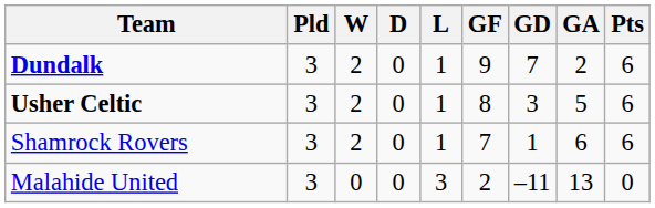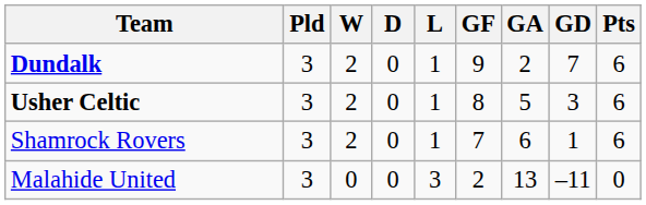columns swapped: GA <-> GD
